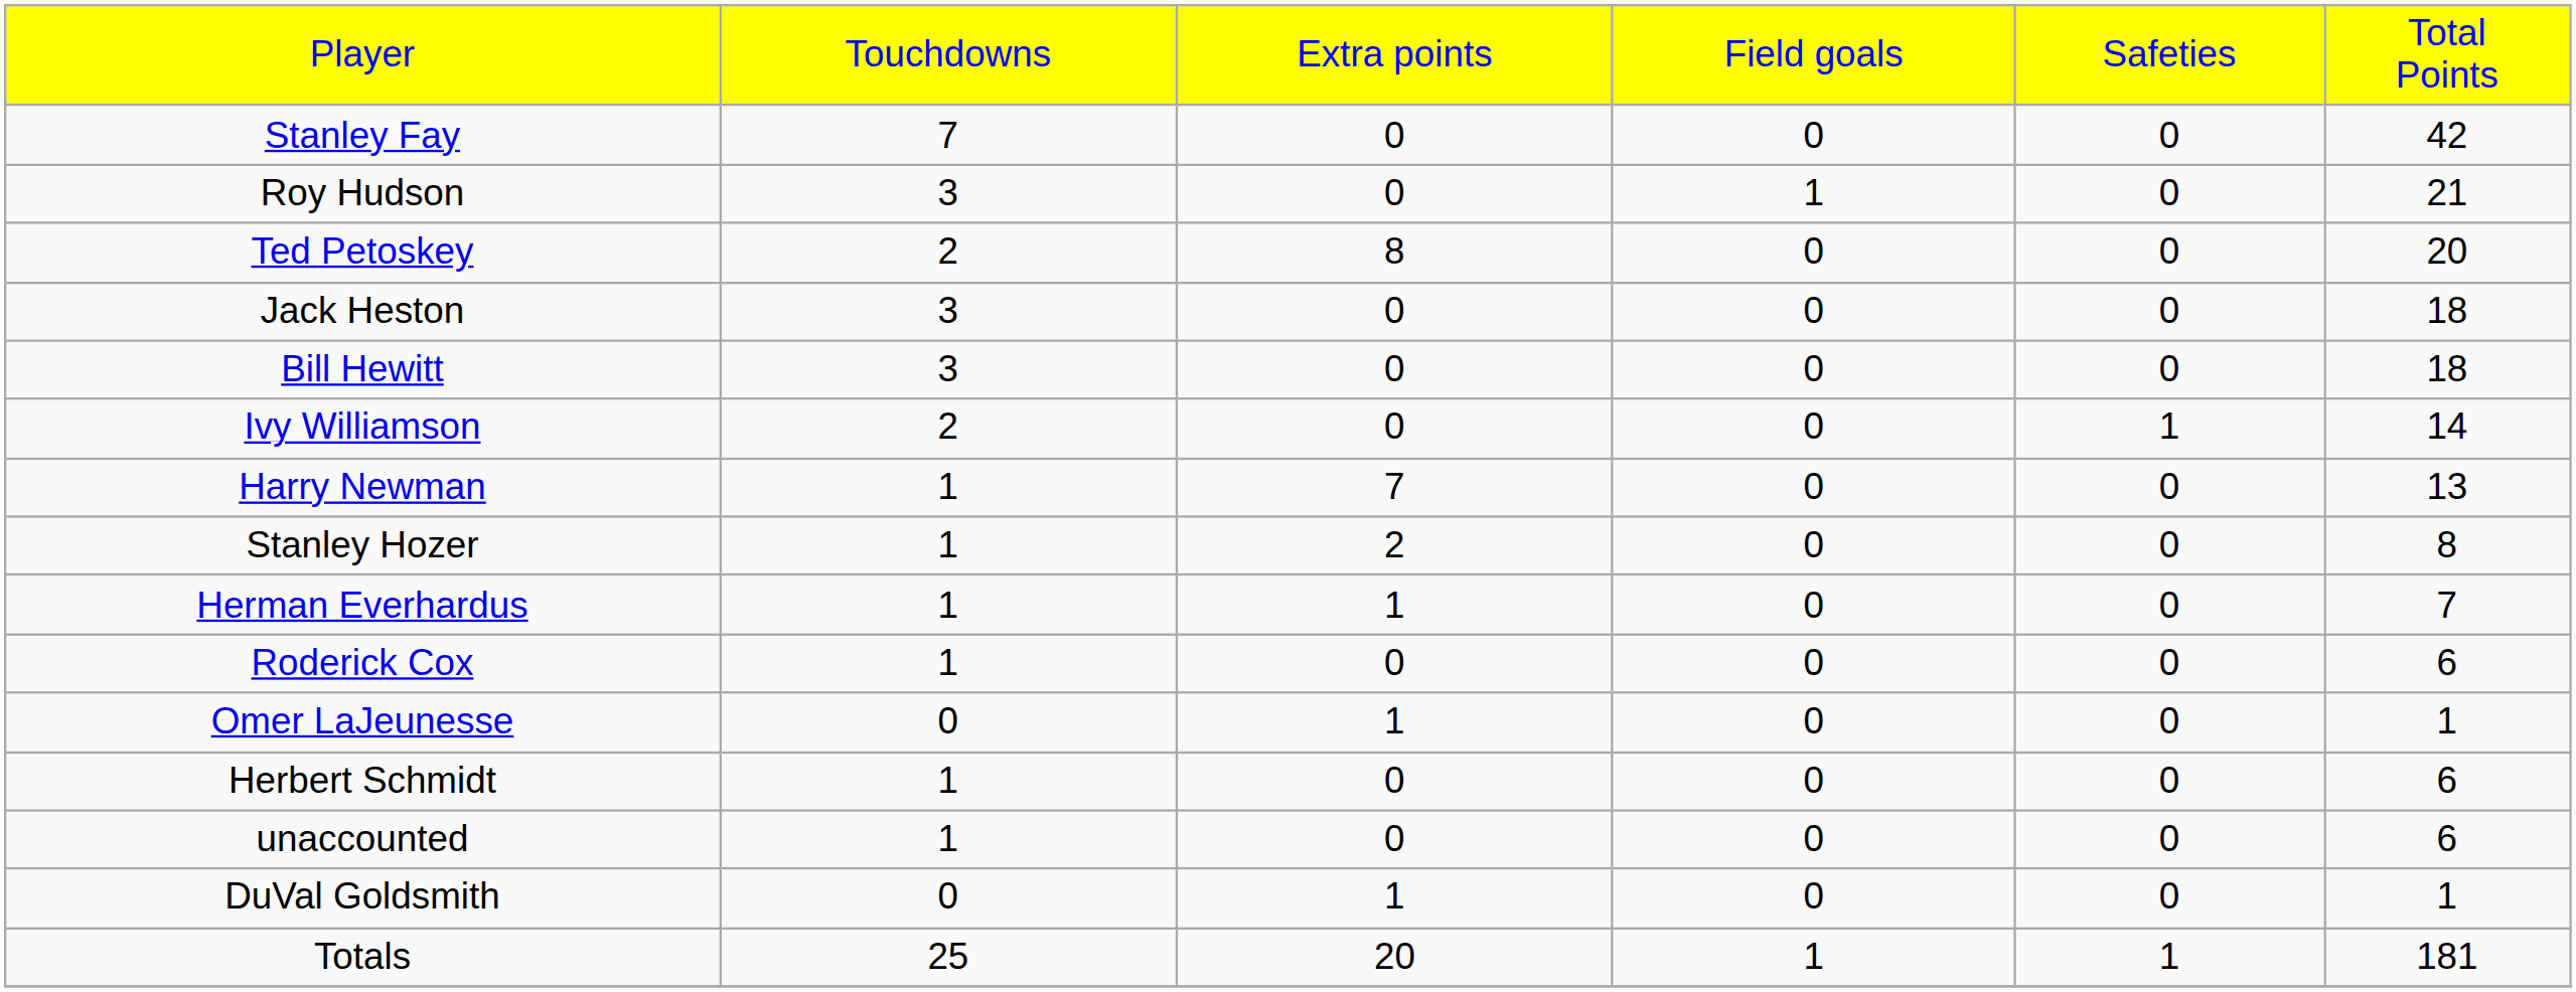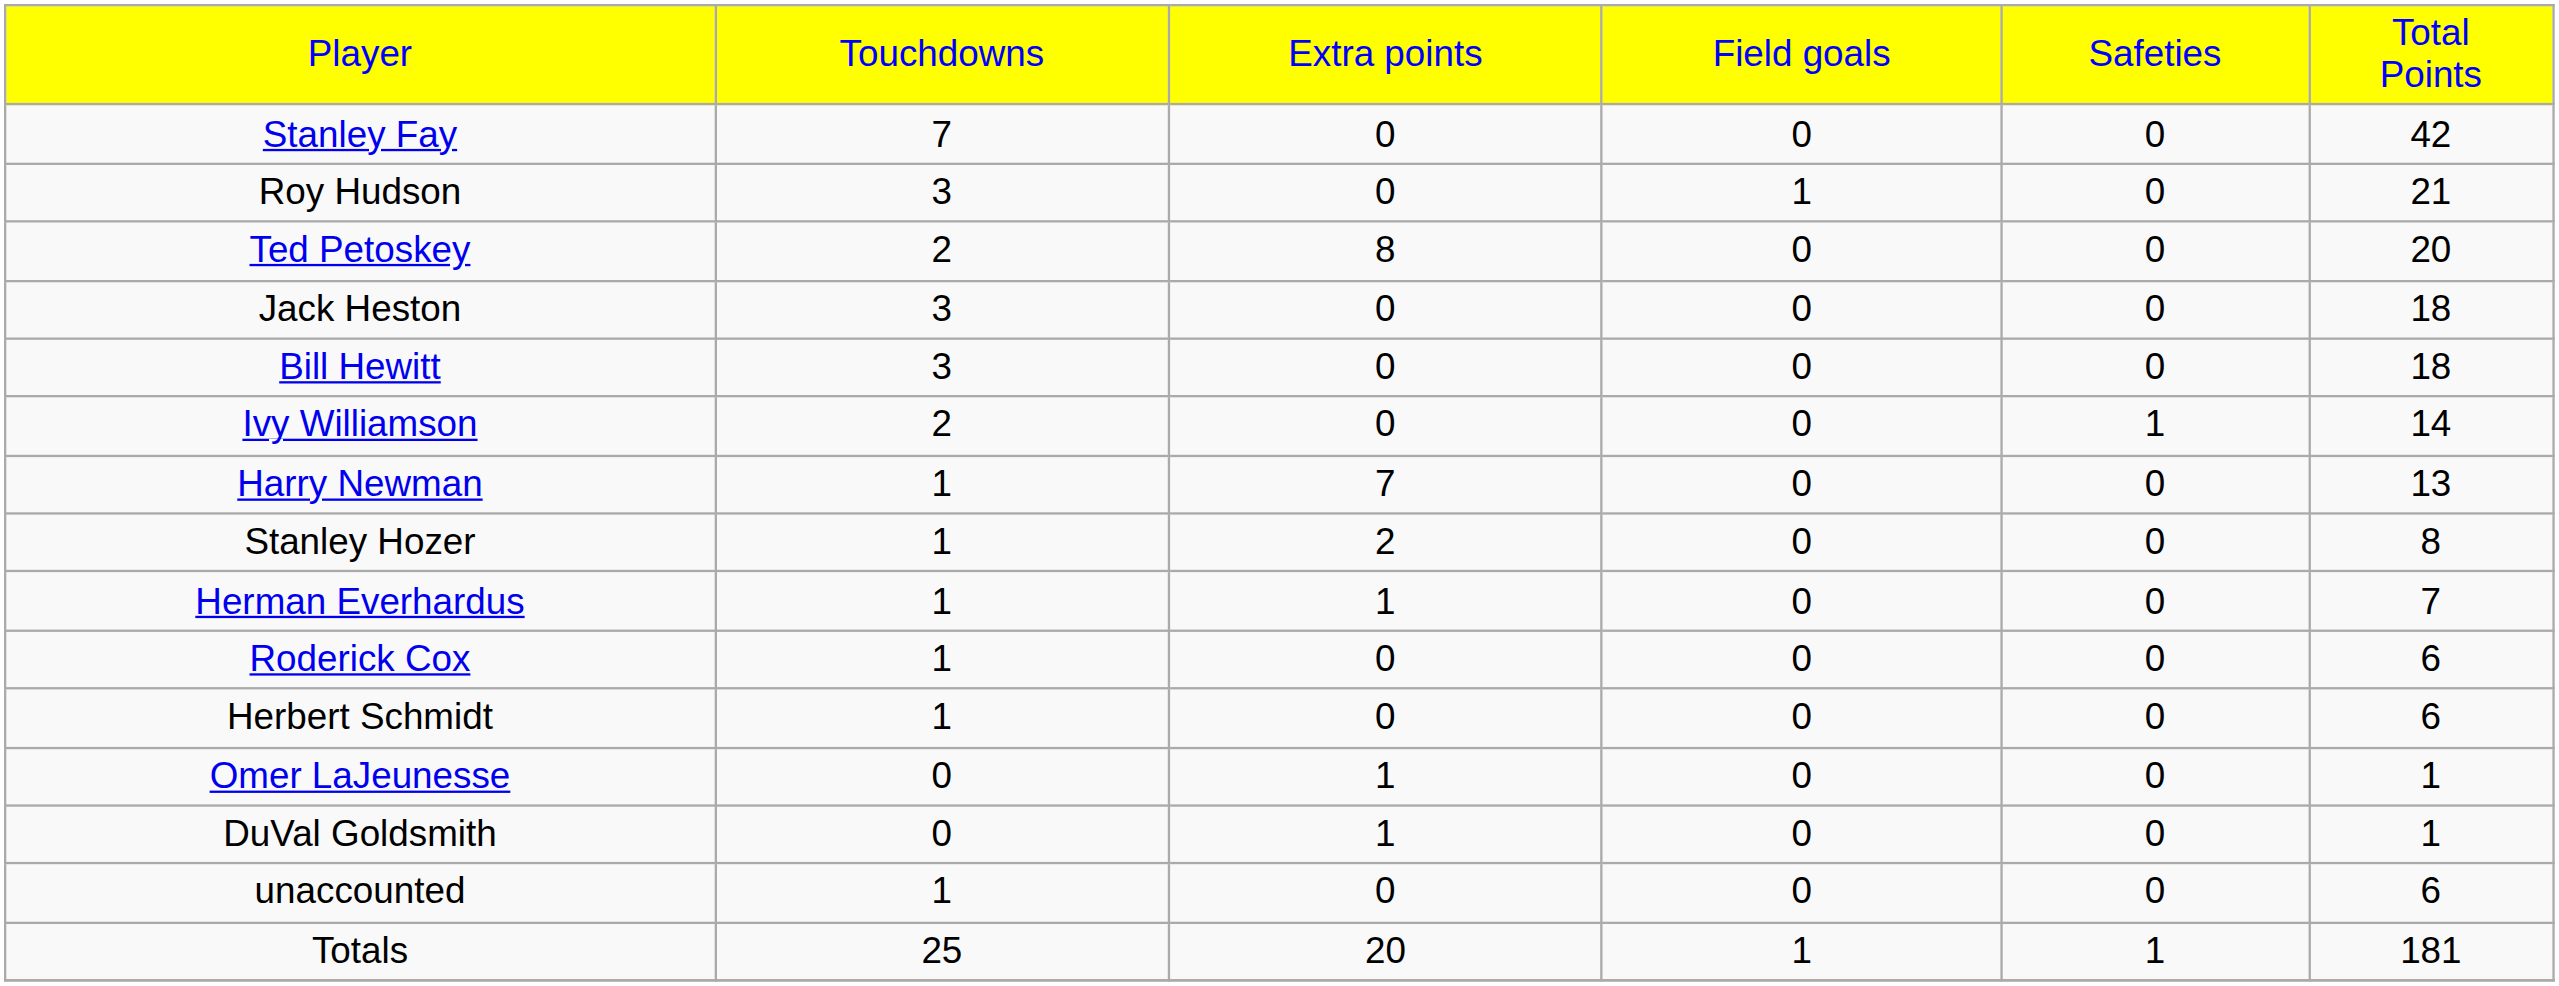rows swapped: Herbert Schmidt <-> Omer LaJeunesse
rows swapped: DuVal Goldsmith <-> unaccounted
